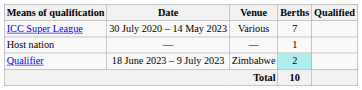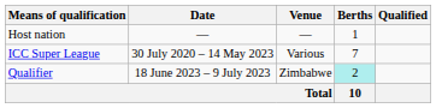rows swapped: Host nation <-> ICC Super League
